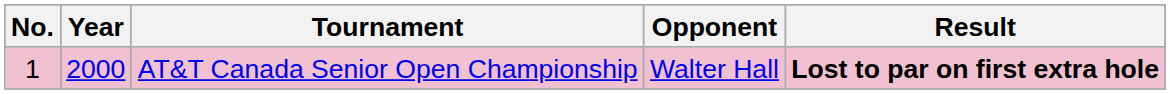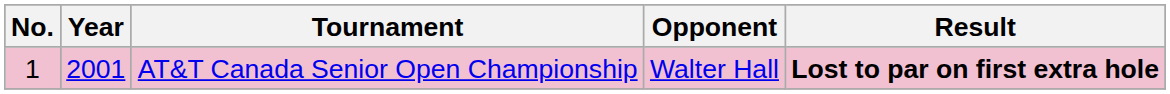AT&T Canada Senior Open Championship | Year: 2000 -> 2001
